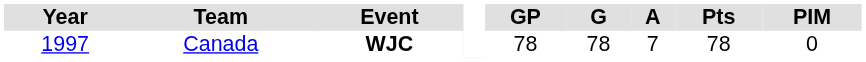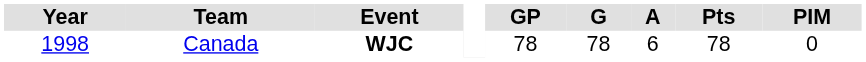Canada | Year: 1997 -> 1998
Canada | A: 7 -> 6
